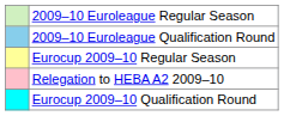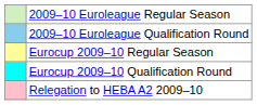rows swapped: Eurocup 2009–10 Qualification Round <-> Relegation to HEBA A2 2009–10
